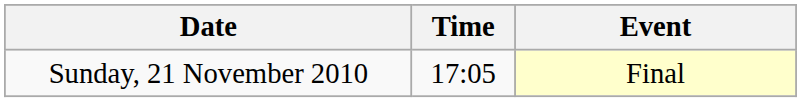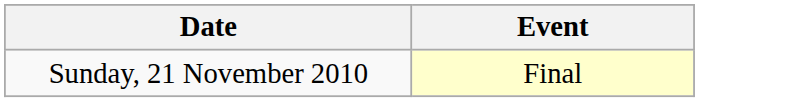- column: Time | 17:05
